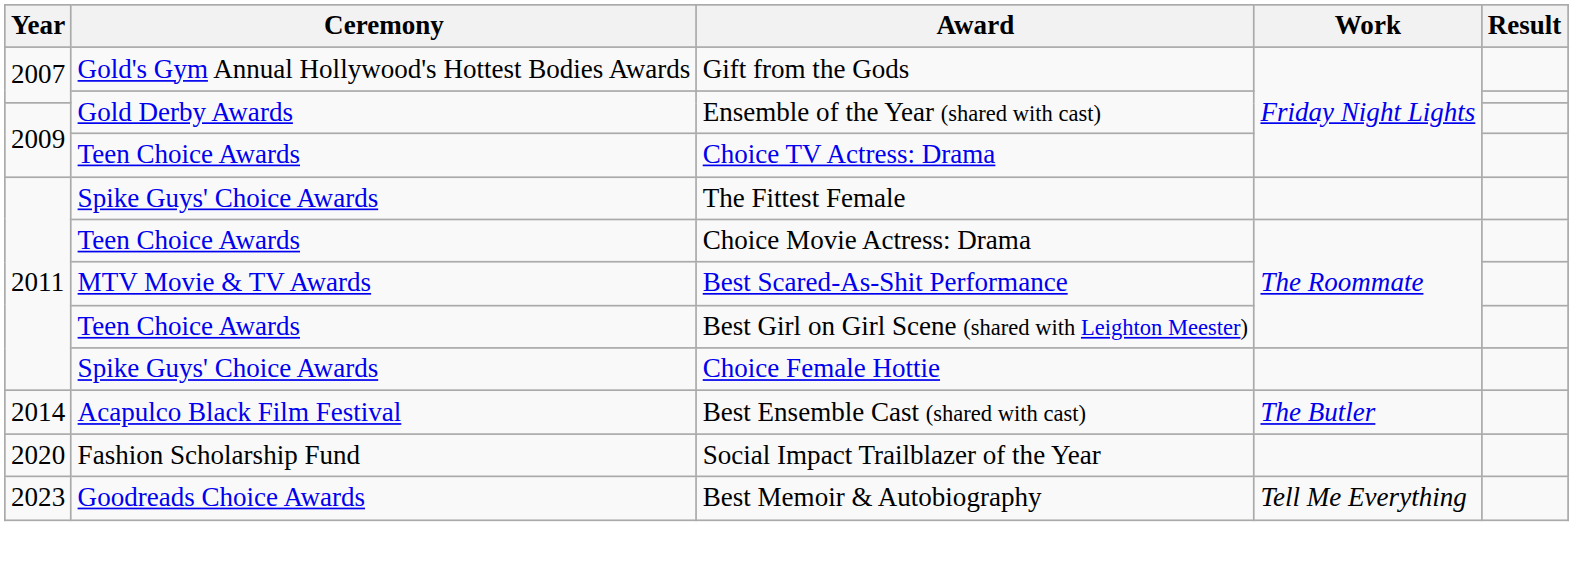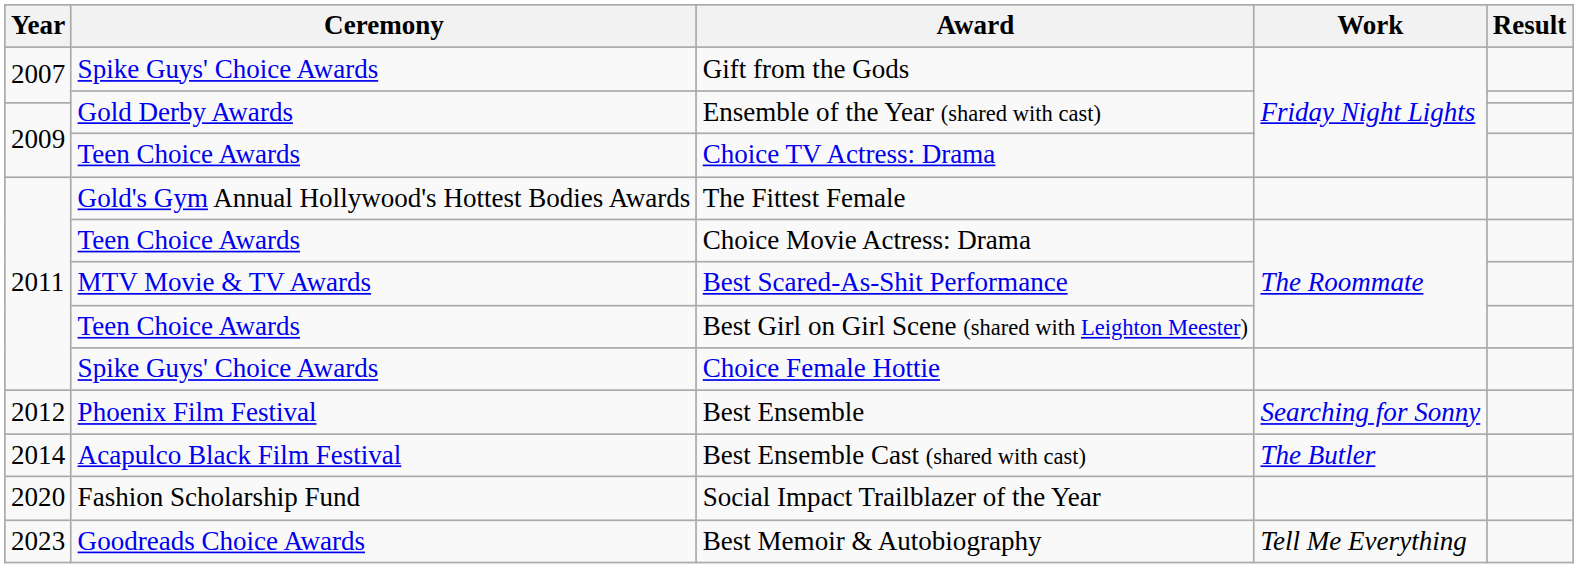Gift from the Gods | Ceremony: Gold's Gym Annual Hollywood's Hottest Bodies Awards -> Spike Guys' Choice Awards
The Fittest Female | Ceremony: Spike Guys' Choice Awards -> Gold's Gym Annual Hollywood's Hottest Bodies Awards
+ row: 2012 | Phoenix Film Festival | Best Ensemble | Searching for Sonny
